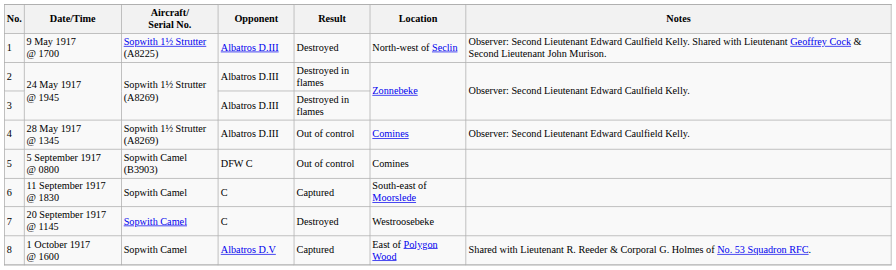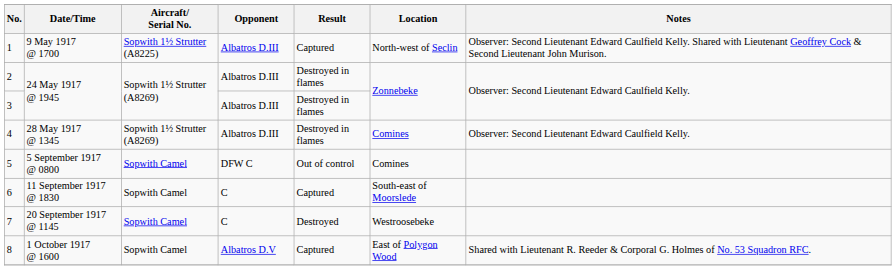1 | Result: Destroyed -> Captured
4 | Result: Out of control -> Destroyed in flames
5 | Aircraft/ Serial No.: Sopwith Camel (B3903) -> Sopwith Camel
